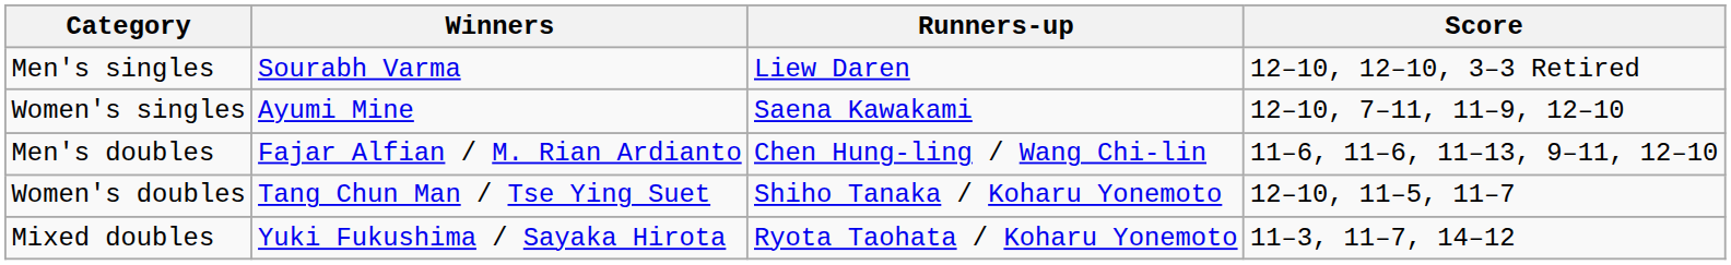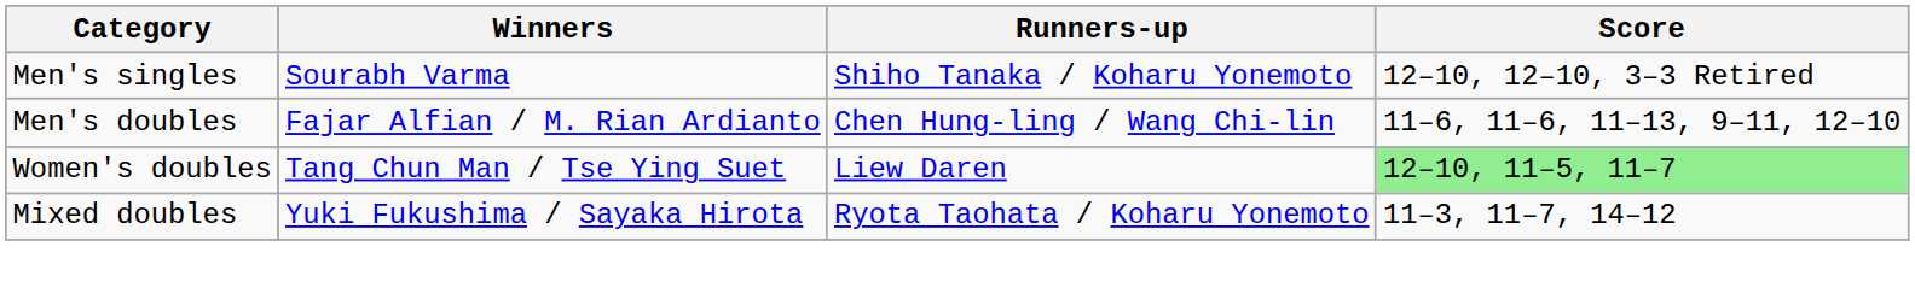Men's singles | Runners-up: Liew Daren -> Shiho Tanaka / Koharu Yonemoto
- row: Women's singles | Ayumi Mine | Saena Kawakami | 12–10, 7–11, 11–9, 12–10
Women's doubles | Runners-up: Shiho Tanaka / Koharu Yonemoto -> Liew Daren
Women's doubles | Score: no background -> lightgreen background
